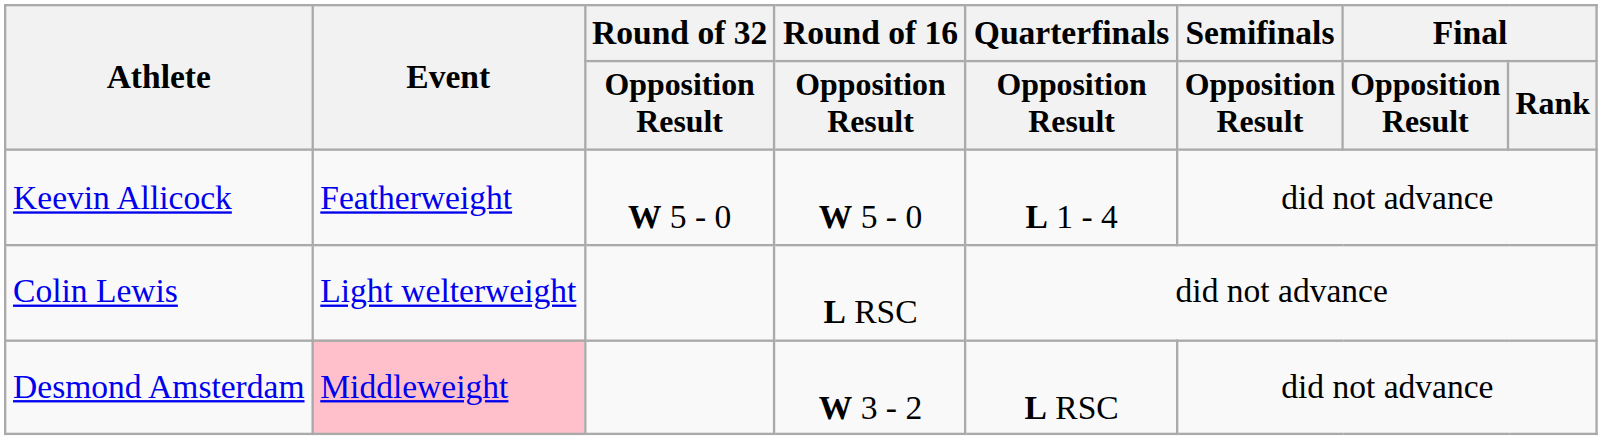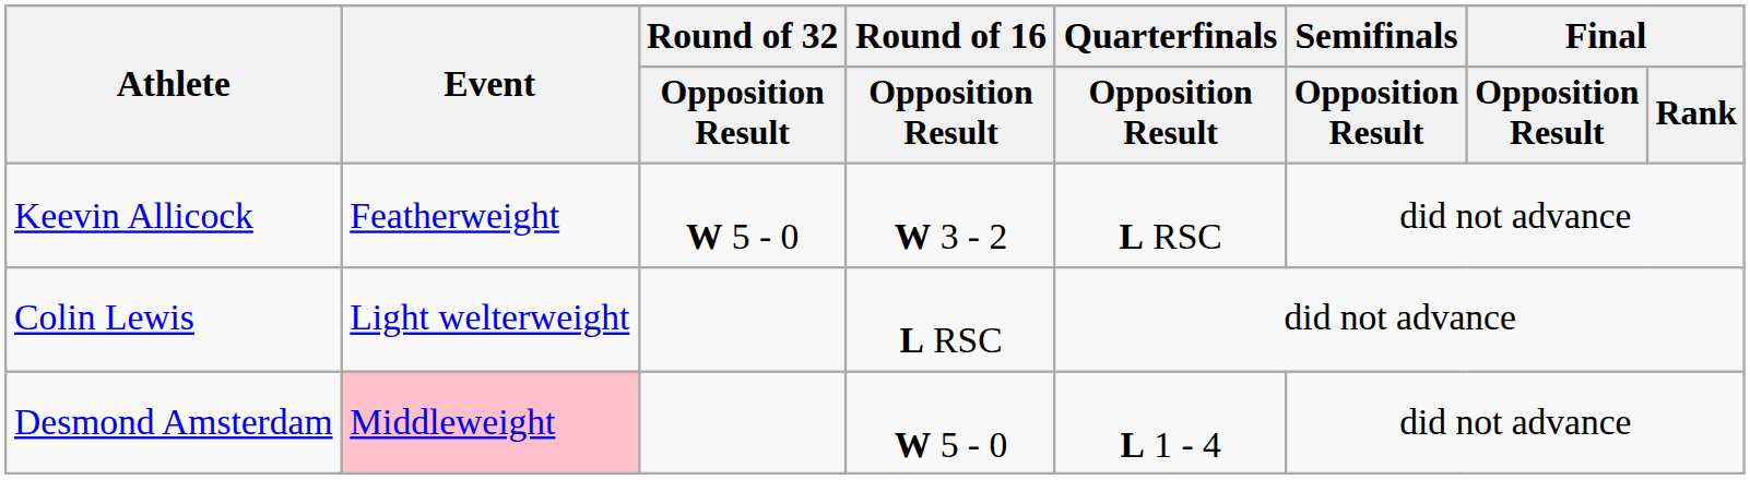Keevin Allicock | Round of 16 / Opposition Result: W 5 - 0 -> W 3 - 2
Keevin Allicock | Quarterfinals / Opposition Result: L 1 - 4 -> L RSC
Desmond Amsterdam | Round of 16 / Opposition Result: W 3 - 2 -> W 5 - 0
Desmond Amsterdam | Quarterfinals / Opposition Result: L RSC -> L 1 - 4
